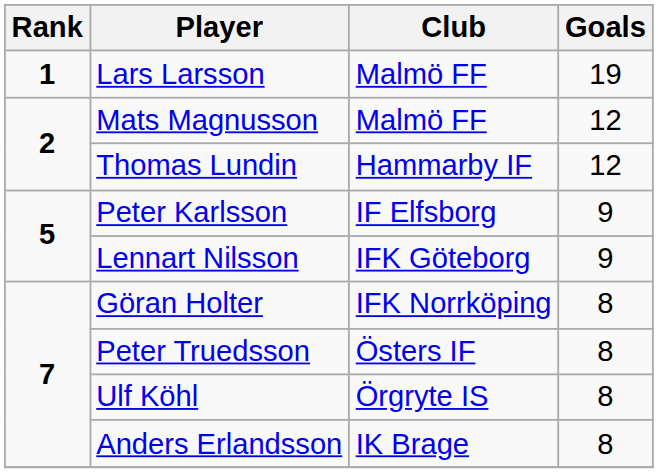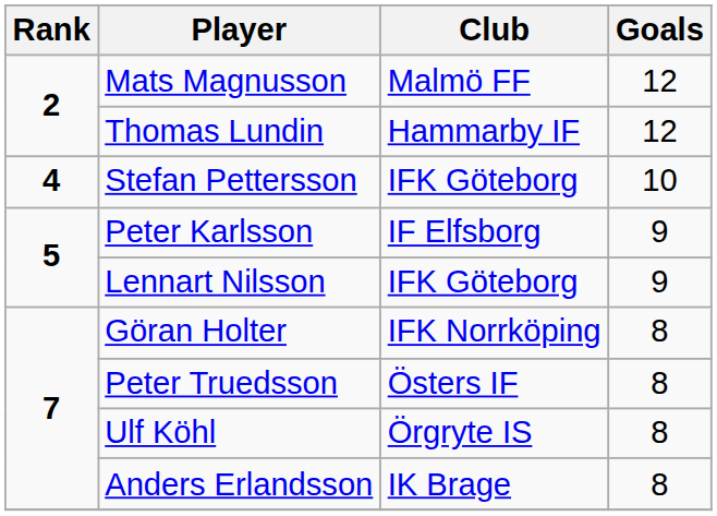- row: 1 | Lars Larsson | Malmö FF | 19
+ row: 4 | Stefan Pettersson | IFK Göteborg | 10
